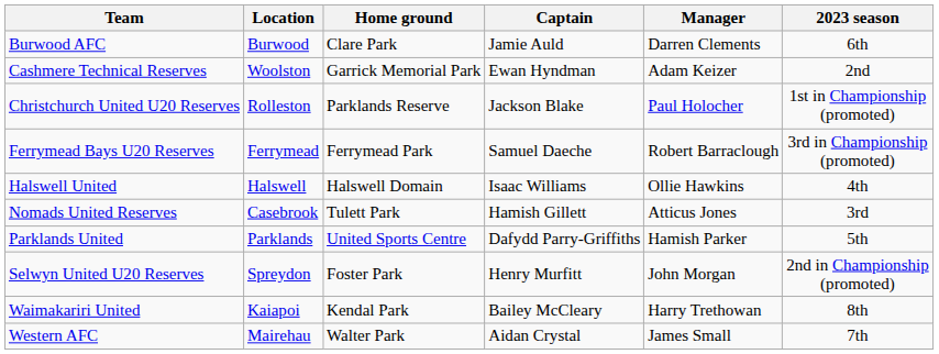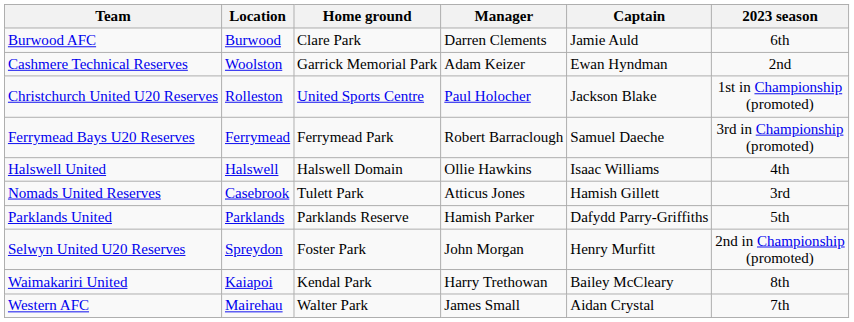columns swapped: Manager <-> Captain
Christchurch United U20 Reserves | Home ground: Parklands Reserve -> United Sports Centre
Parklands United | Home ground: United Sports Centre -> Parklands Reserve
